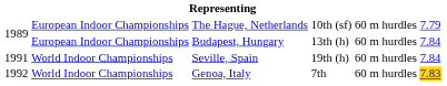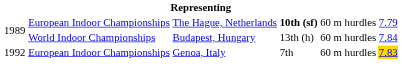The Hague, Netherlands | column 4: normal -> bold
Budapest, Hungary | column 2: European Indoor Championships -> World Indoor Championships
- row: 1991 | World Indoor Championships | Seville, Spain | 19th (h) | 60 m hurdles | 7.84
Genoa, Italy | column 2: World Indoor Championships -> European Indoor Championships
